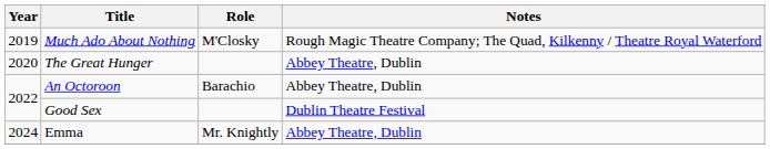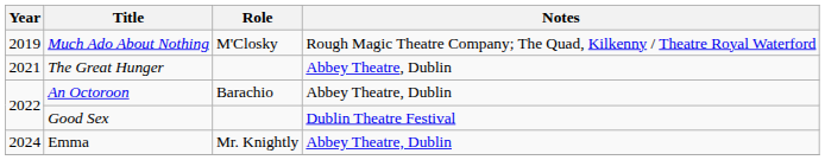The Great Hunger | Year: 2020 -> 2021
